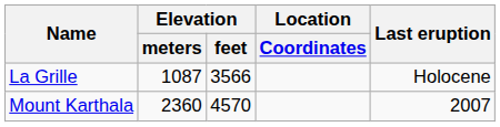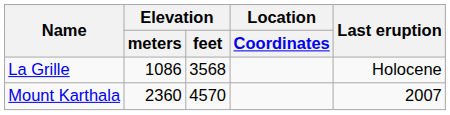La Grille | Elevation / meters: 1087 -> 1086
La Grille | Elevation / feet: 3566 -> 3568
